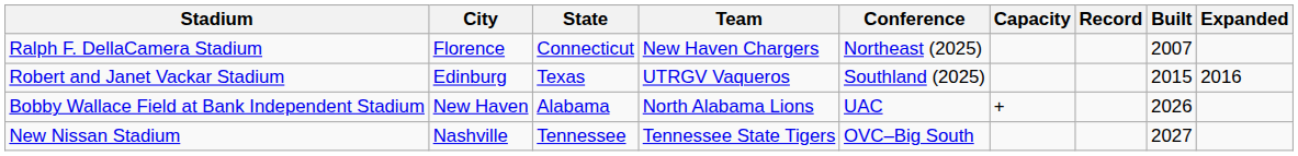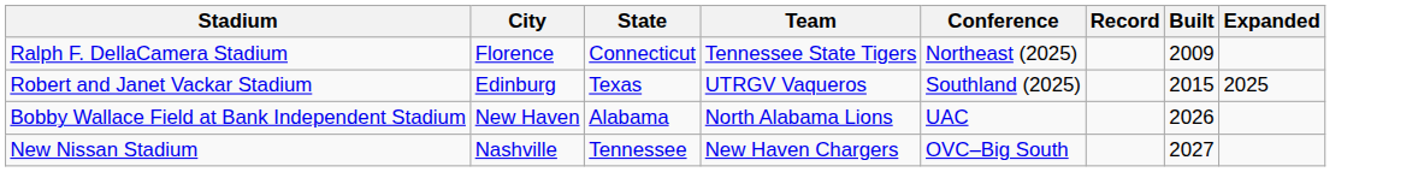- column: Capacity | +
Ralph F. DellaCamera Stadium | Team: New Haven Chargers -> Tennessee State Tigers
Ralph F. DellaCamera Stadium | Built: 2007 -> 2009
Robert and Janet Vackar Stadium | Expanded: 2016 -> 2025
New Nissan Stadium | Team: Tennessee State Tigers -> New Haven Chargers
